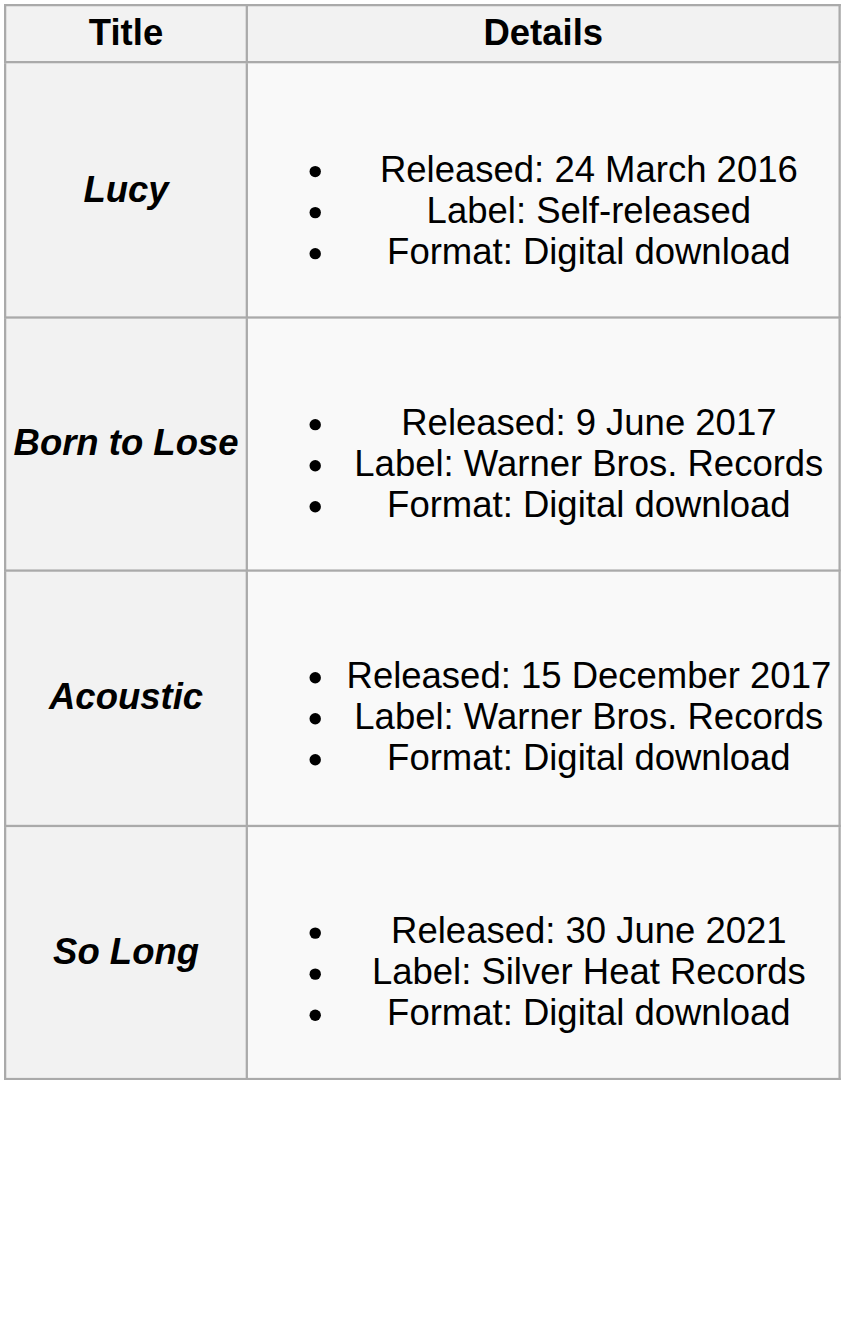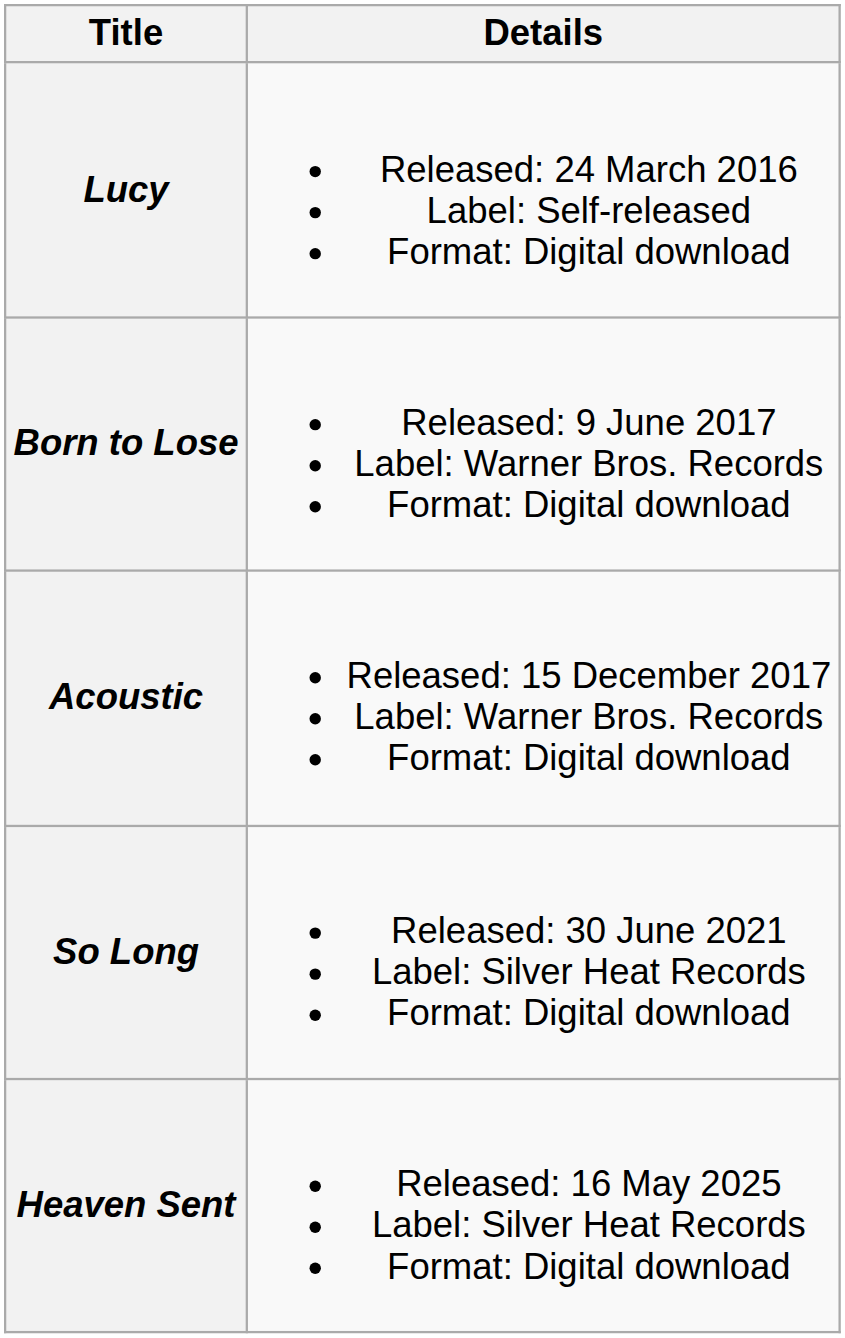+ row: Heaven Sent | Released: 16 May 2025 Label: Silver Heat Records Format: Digital download
